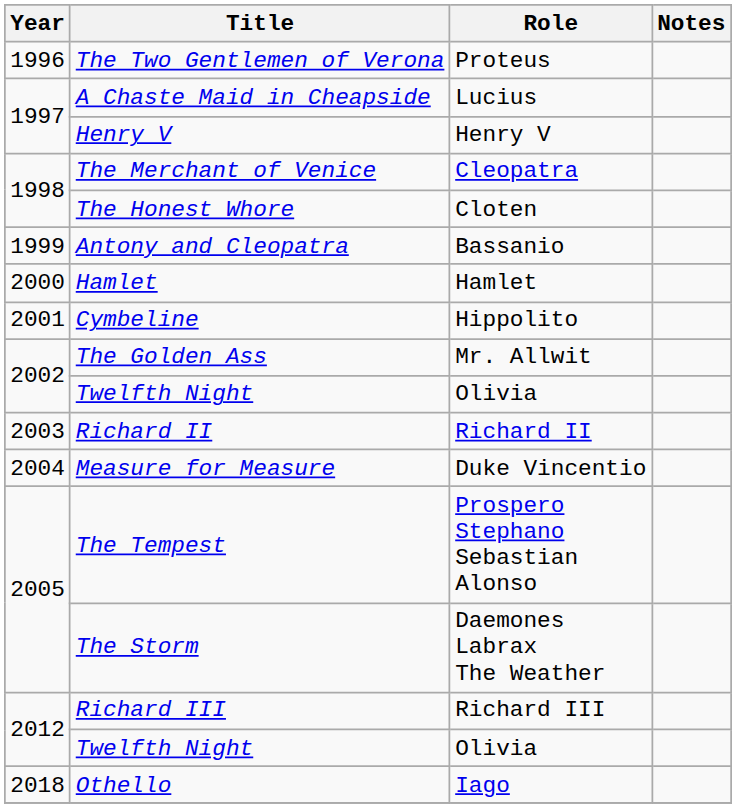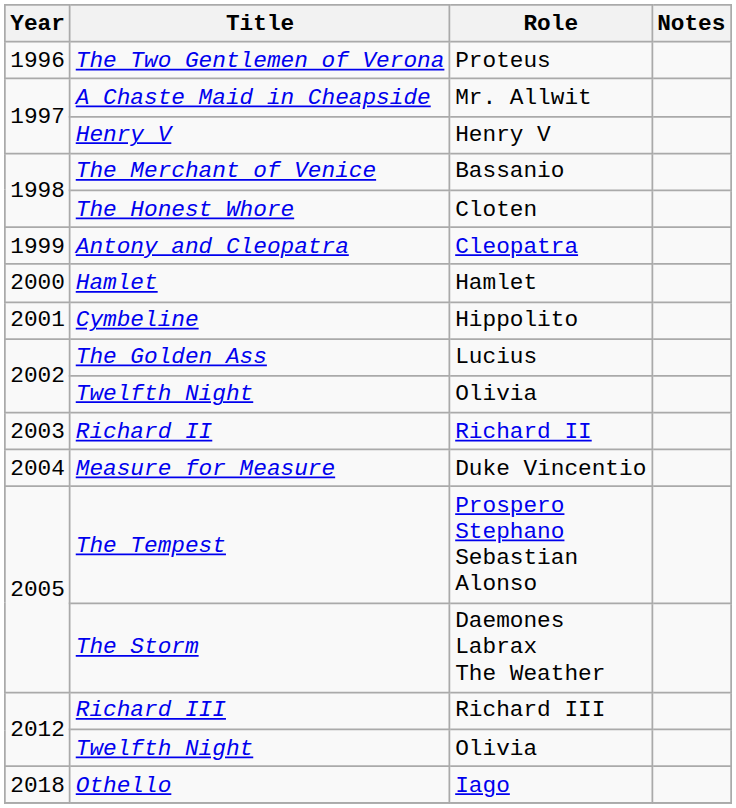A Chaste Maid in Cheapside | Role: Lucius -> Mr. Allwit
The Merchant of Venice | Role: Cleopatra -> Bassanio
Antony and Cleopatra | Role: Bassanio -> Cleopatra
The Golden Ass | Role: Mr. Allwit -> Lucius
